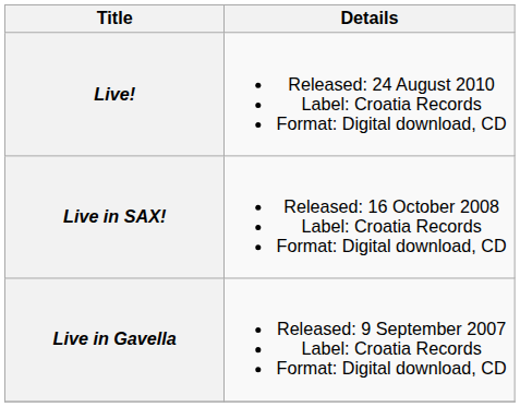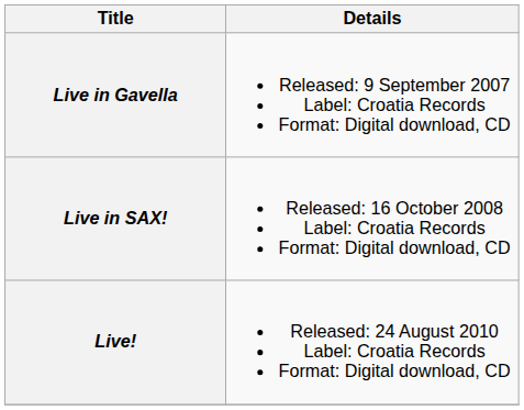rows swapped: Live in Gavella <-> Live!
